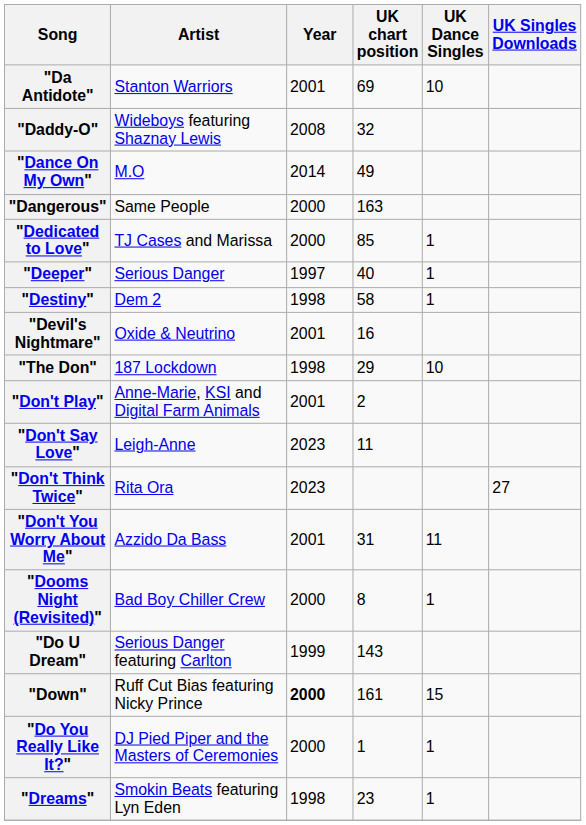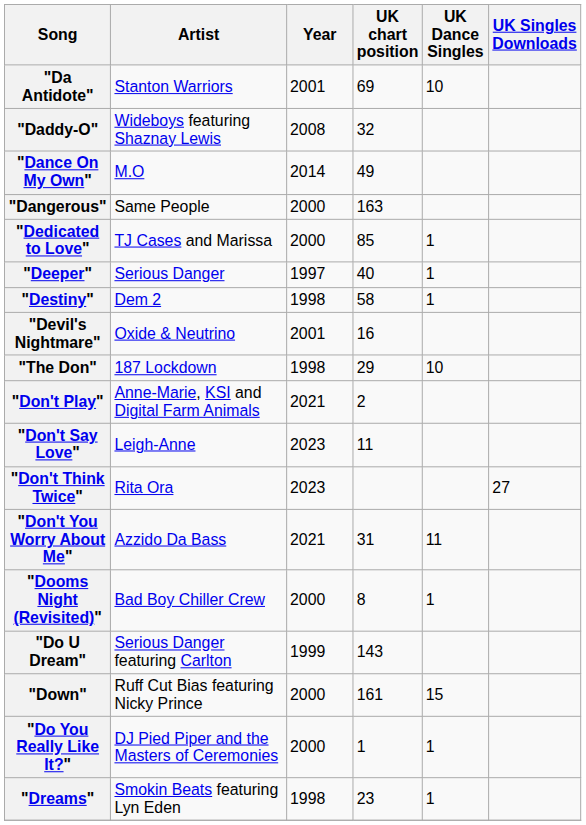"Don't Play" | Year: 2001 -> 2021
"Don't You Worry About Me" | Year: 2001 -> 2021
"Down" | Year: bold -> normal
